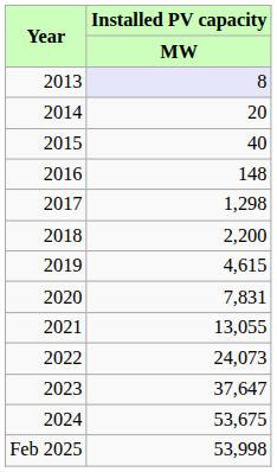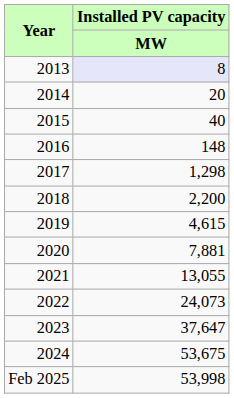2020 | Installed PV capacity / MW: 7,831 -> 7,881
